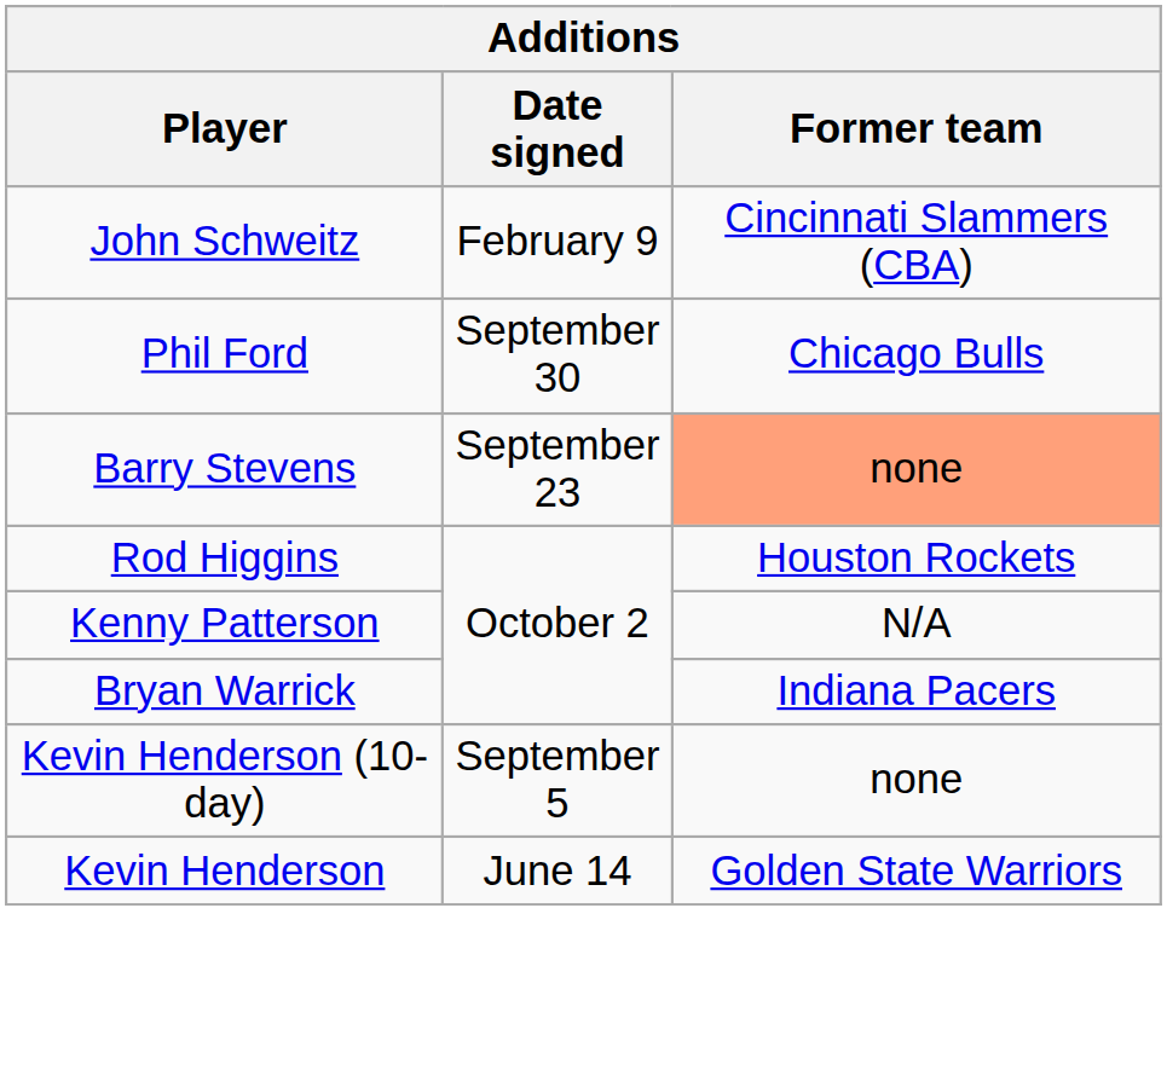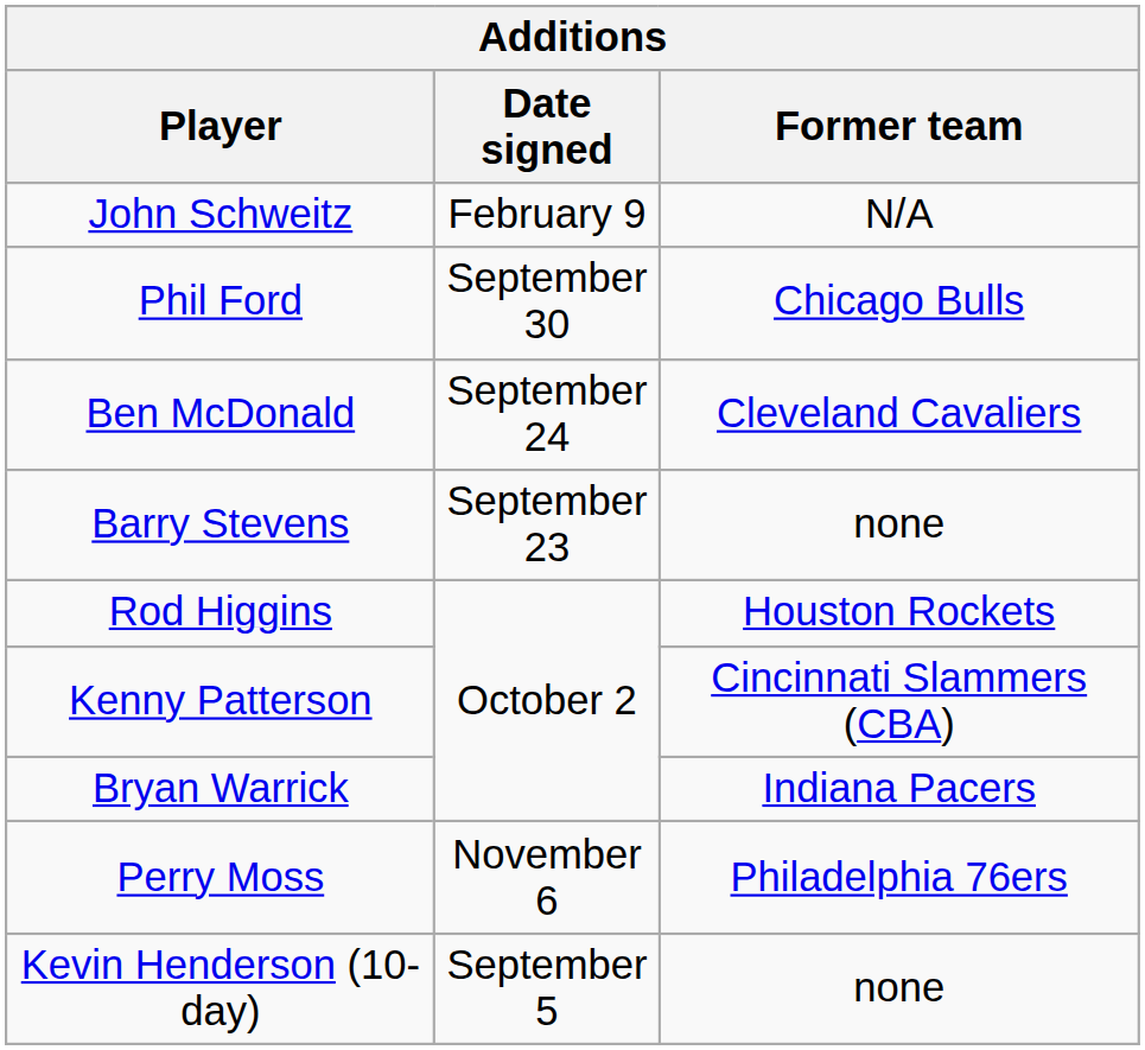John Schweitz | Former team: Cincinnati Slammers (CBA) -> N/A
+ row: Ben McDonald | September 24 | Cleveland Cavaliers
Barry Stevens | Former team: lightsalmon background -> no background
Kenny Patterson | Former team: N/A -> Cincinnati Slammers (CBA)
+ row: Perry Moss | November 6 | Philadelphia 76ers
- row: Kevin Henderson | June 14 | Golden State Warriors
